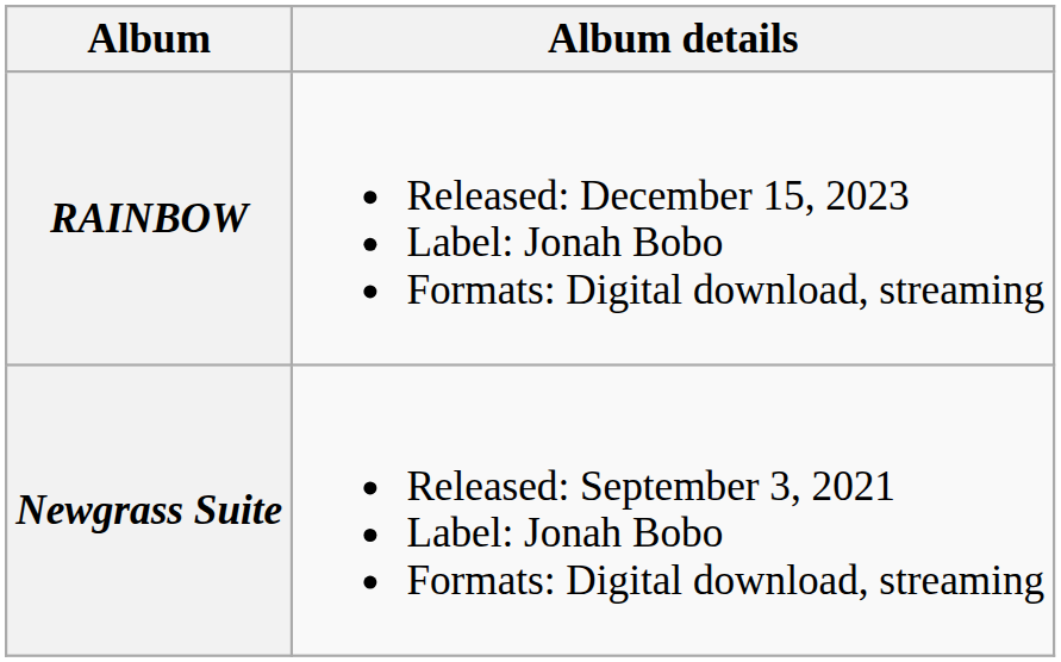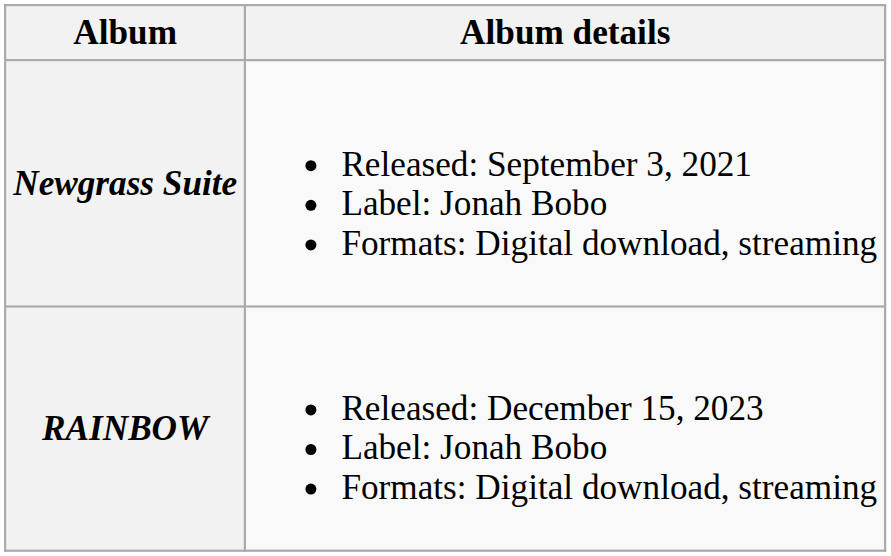rows swapped: Newgrass Suite <-> RAINBOW
